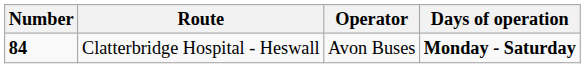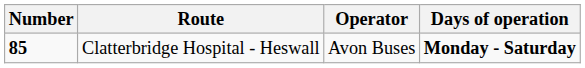Clatterbridge Hospital - Heswall | Number: 84 -> 85
